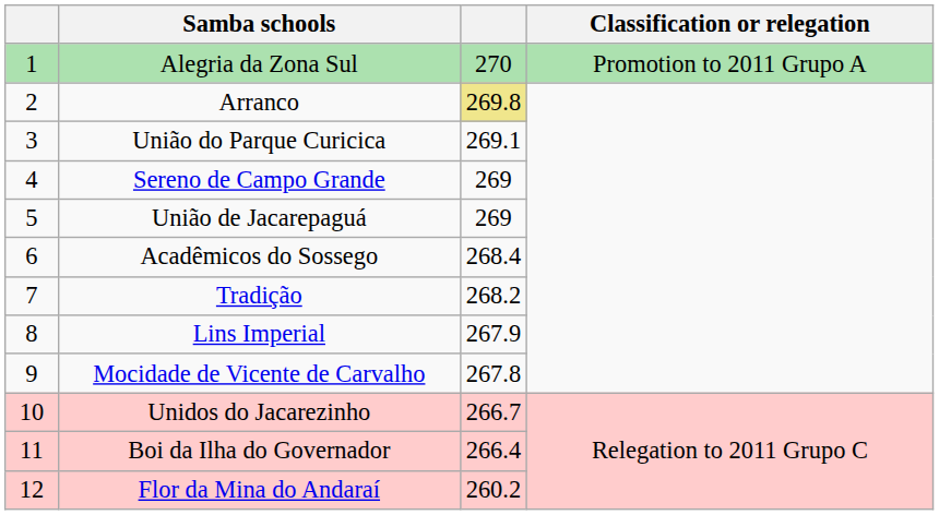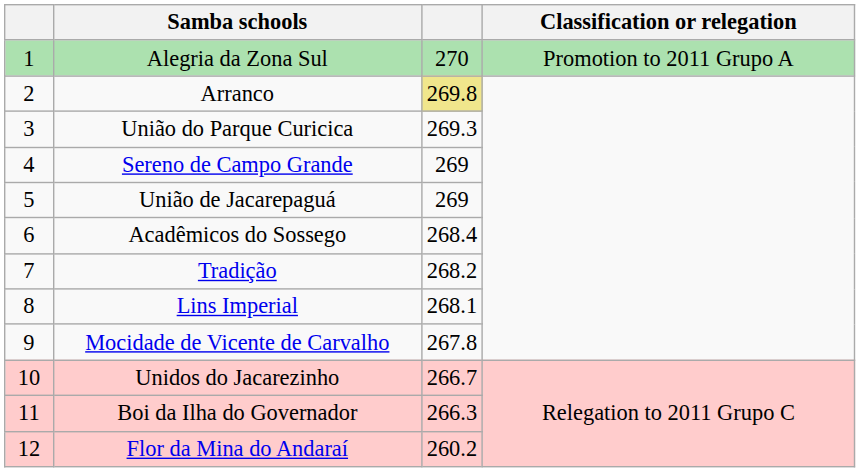União do Parque Curicica | column 3: 269.1 -> 269.3
Lins Imperial | column 3: 267.9 -> 268.1
Boi da Ilha do Governador | column 3: 266.4 -> 266.3
